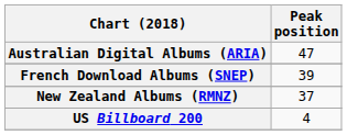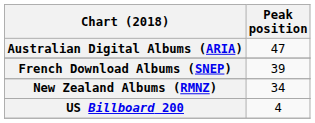New Zealand Albums (RMNZ) | Peak position: 37 -> 34
